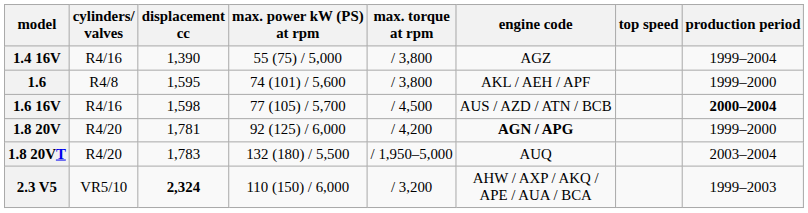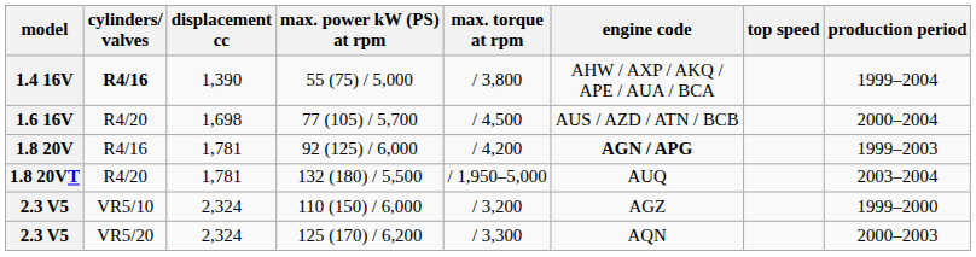55 (75) / 5,000 | cylinders/ valves: normal -> bold
55 (75) / 5,000 | engine code: AGZ -> AHW / AXP / AKQ / APE / AUA / BCA
- row: 1.6 | R4/8 | 1,595 | 74 (101) / 5,600 | / 3,800 | AKL / AEH / APF | 1999–2000
77 (105) / 5,700 | cylinders/ valves: R4/16 -> R4/20
77 (105) / 5,700 | displacement cc: 1,598 -> 1,698
77 (105) / 5,700 | production period: bold -> normal
92 (125) / 6,000 | cylinders/ valves: R4/20 -> R4/16
92 (125) / 6,000 | production period: 1999–2000 -> 1999–2003
132 (180) / 5,500 | displacement cc: 1,783 -> 1,781
110 (150) / 6,000 | displacement cc: bold -> normal
110 (150) / 6,000 | engine code: AHW / AXP / AKQ / APE / AUA / BCA -> AGZ
110 (150) / 6,000 | production period: 1999–2003 -> 1999–2000
+ row: 2.3 V5 | VR5/20 | 2,324 | 125 (170) / 6,200 | / 3,300 | AQN | 2000–2003
